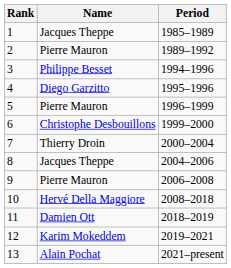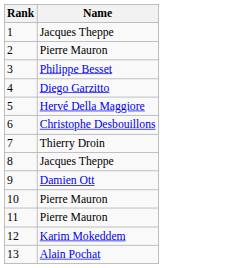- column: Period | 1985–1989 | 1989–1992 | 1994–1996 | 1995–1996 | 1996–1999 | 1999–2000 | 2000–2004 | 2004–2006 | 2006–2008 | 2008–2018 | 2018–2019 | 2019–2021 | 2021–present
5 | Name: Pierre Mauron -> Hervé Della Maggiore
9 | Name: Pierre Mauron -> Damien Ott
10 | Name: Hervé Della Maggiore -> Pierre Mauron
11 | Name: Damien Ott -> Pierre Mauron
